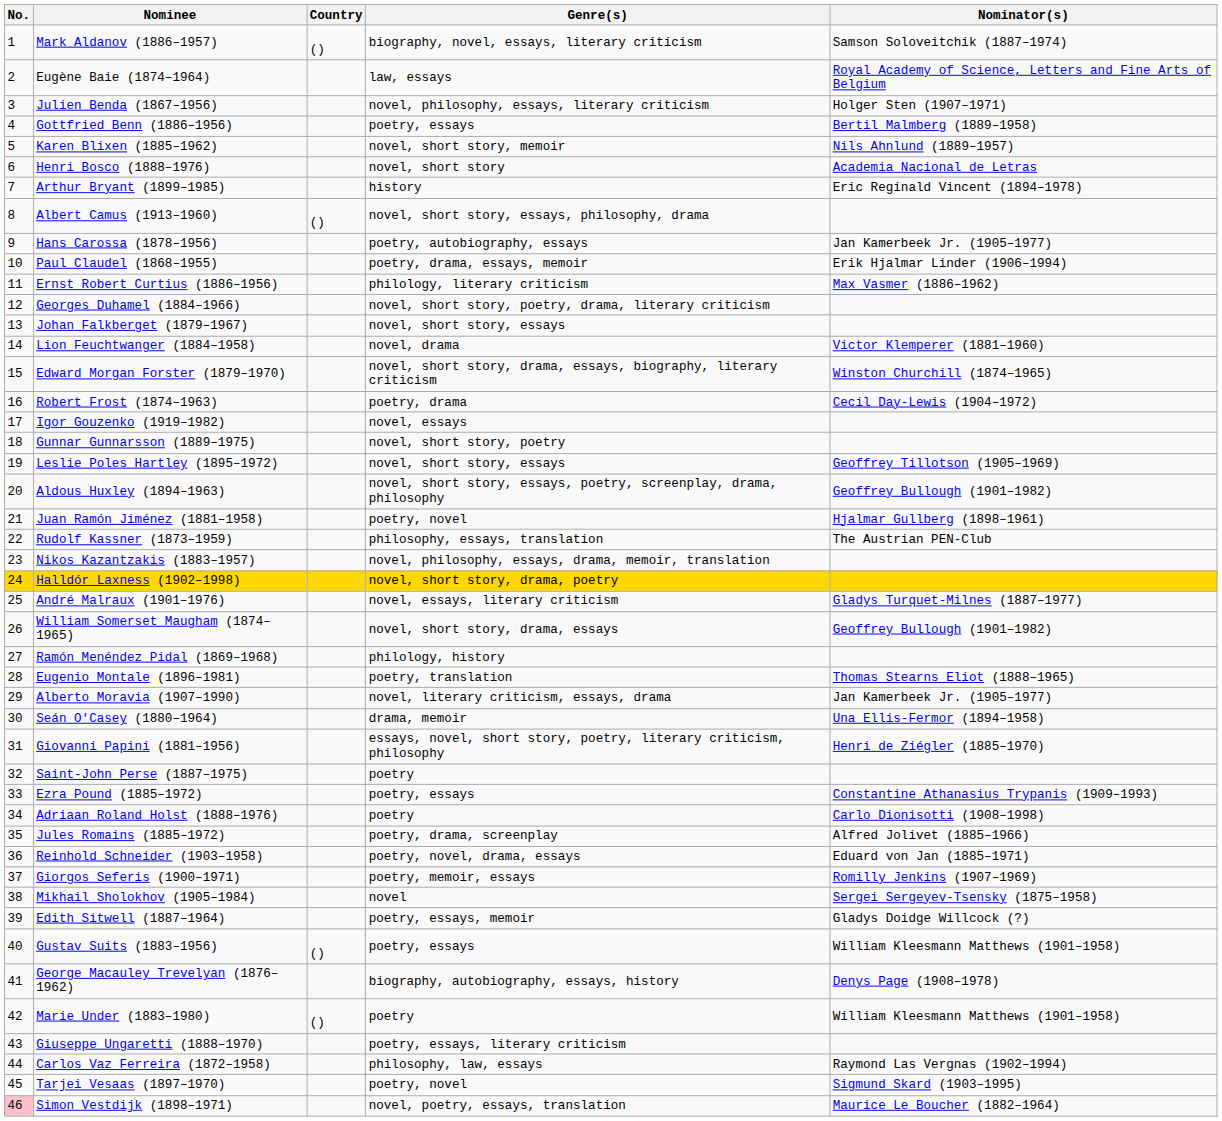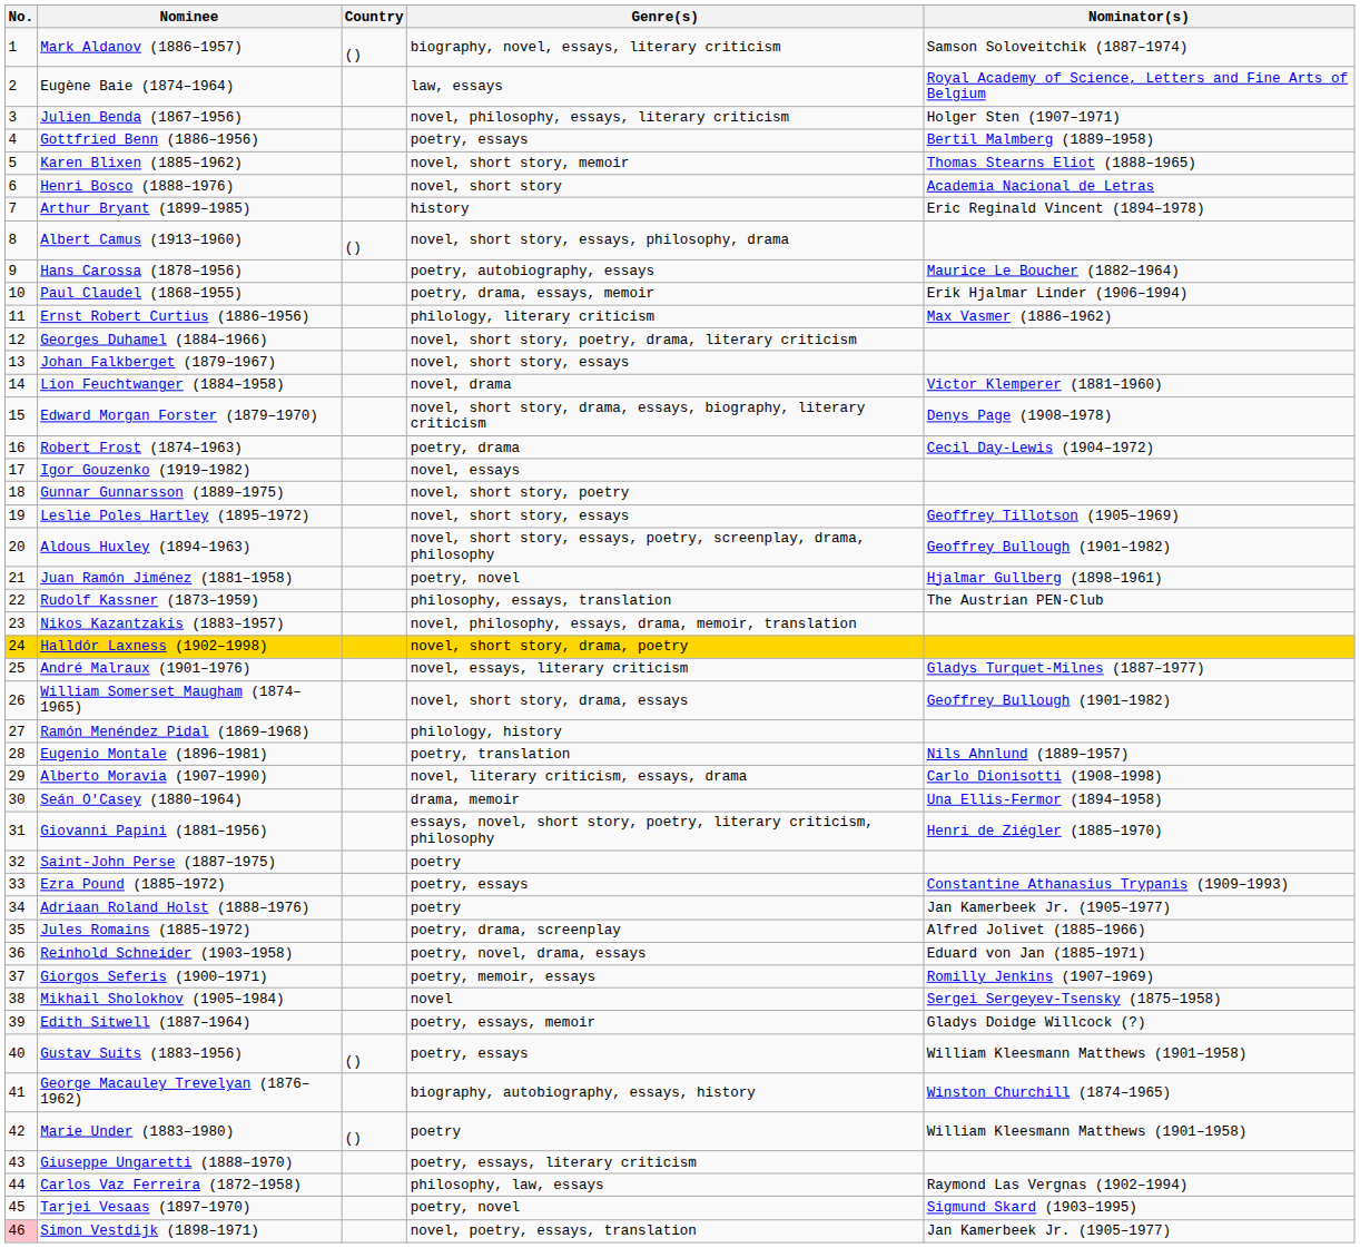Karen Blixen (1885–1962) | Nominator(s): Nils Ahnlund (1889–1957) -> Thomas Stearns Eliot (1888–1965)
Hans Carossa (1878–1956) | Nominator(s): Jan Kamerbeek Jr. (1905–1977) -> Maurice Le Boucher (1882–1964)
Edward Morgan Forster (1879–1970) | Nominator(s): Winston Churchill (1874–1965) -> Denys Page (1908–1978)
Eugenio Montale (1896–1981) | Nominator(s): Thomas Stearns Eliot (1888–1965) -> Nils Ahnlund (1889–1957)
Alberto Moravia (1907–1990) | Nominator(s): Jan Kamerbeek Jr. (1905–1977) -> Carlo Dionisotti (1908–1998)
Adriaan Roland Holst (1888–1976) | Nominator(s): Carlo Dionisotti (1908–1998) -> Jan Kamerbeek Jr. (1905–1977)
George Macauley Trevelyan (1876–1962) | Nominator(s): Denys Page (1908–1978) -> Winston Churchill (1874–1965)
Simon Vestdijk (1898–1971) | Nominator(s): Maurice Le Boucher (1882–1964) -> Jan Kamerbeek Jr. (1905–1977)
